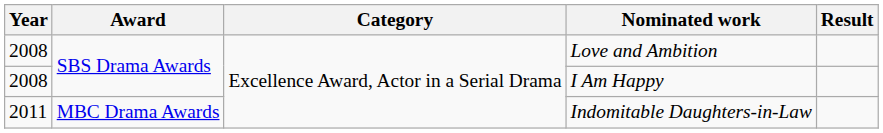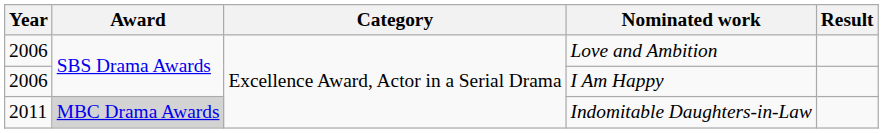Love and Ambition | Year: 2008 -> 2006
I Am Happy | Year: 2008 -> 2006
Indomitable Daughters-in-Law | Award: no background -> lightgrey background
